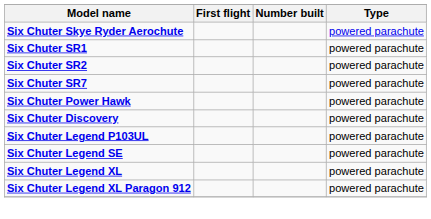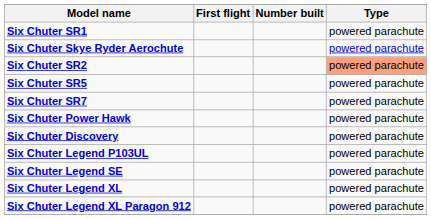rows swapped: Six Chuter Skye Ryder Aerochute <-> Six Chuter SR1
Six Chuter SR2 | Type: no background -> lightsalmon background
+ row: Six Chuter SR5 | powered parachute
